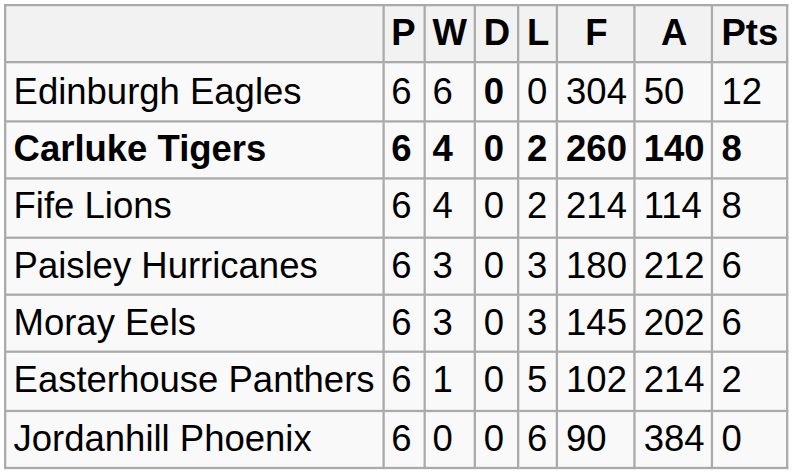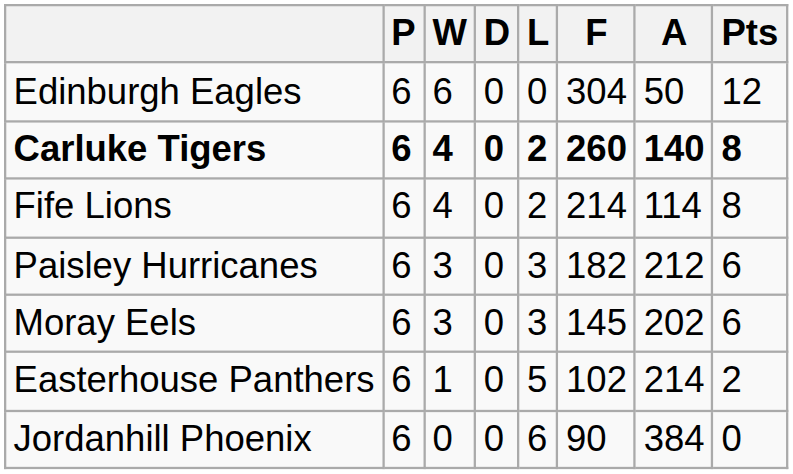Edinburgh Eagles | D: bold -> normal
Paisley Hurricanes | F: 180 -> 182
